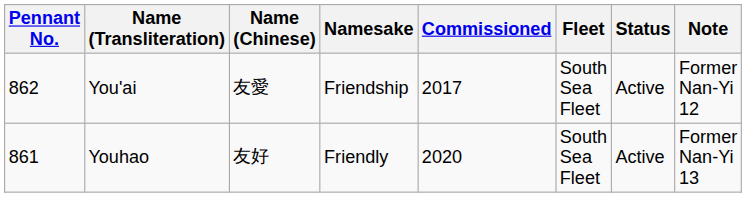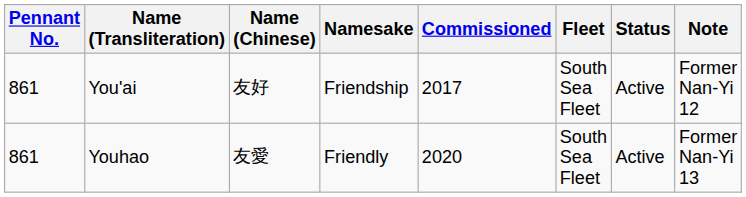You'ai | Pennant No.: 862 -> 861
You'ai | Name (Chinese): 友愛 -> 友好
Youhao | Name (Chinese): 友好 -> 友愛
